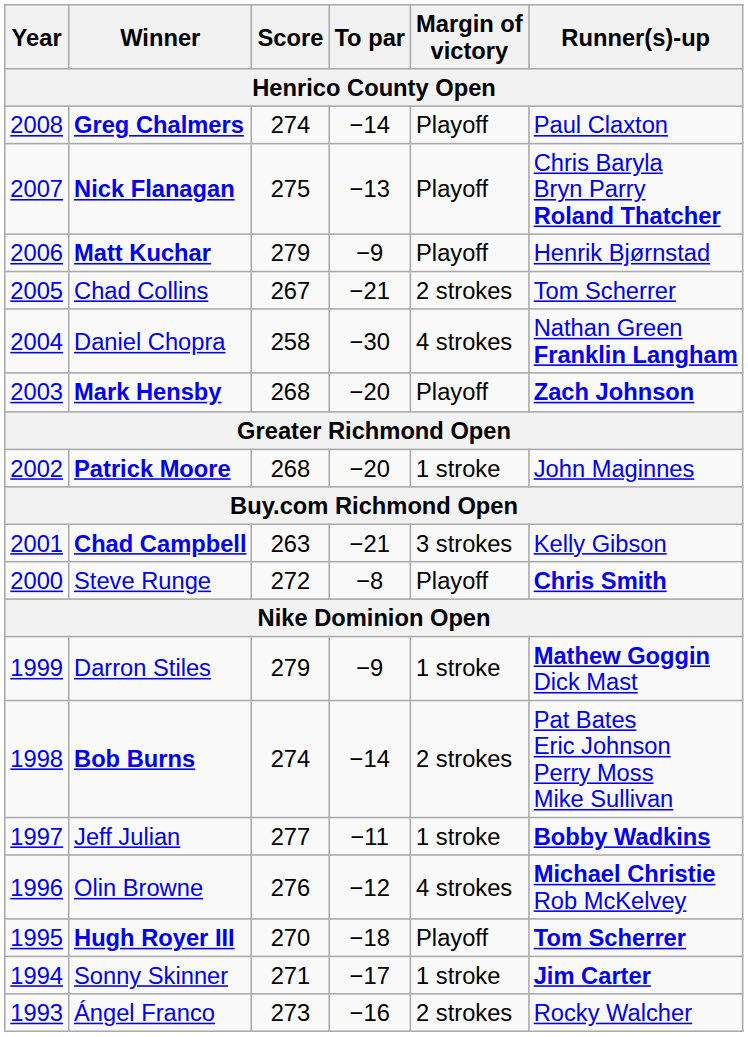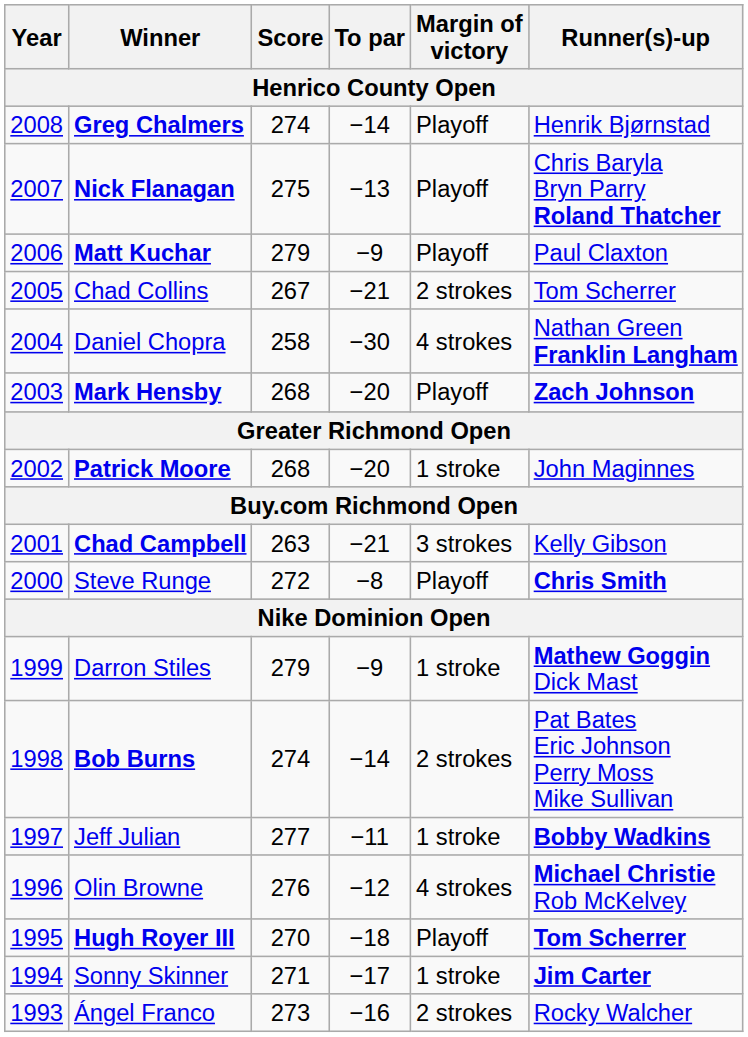Greg Chalmers | Runner(s)-up: Paul Claxton -> Henrik Bjørnstad
Matt Kuchar | Runner(s)-up: Henrik Bjørnstad -> Paul Claxton
